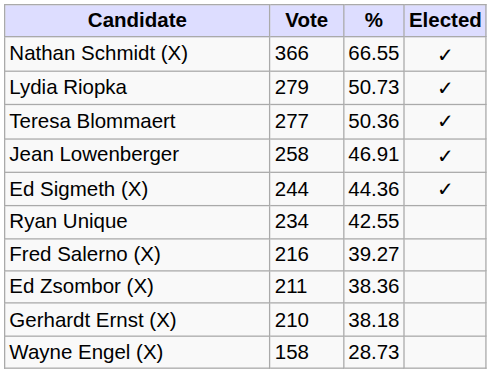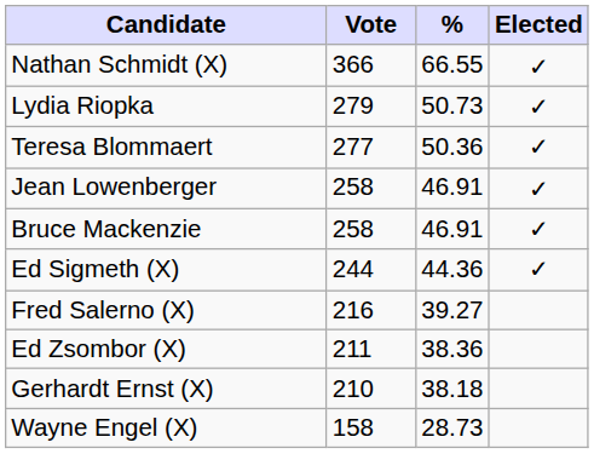+ row: Bruce Mackenzie | 258 | 46.91 | ✓
- row: Ryan Unique | 234 | 42.55
